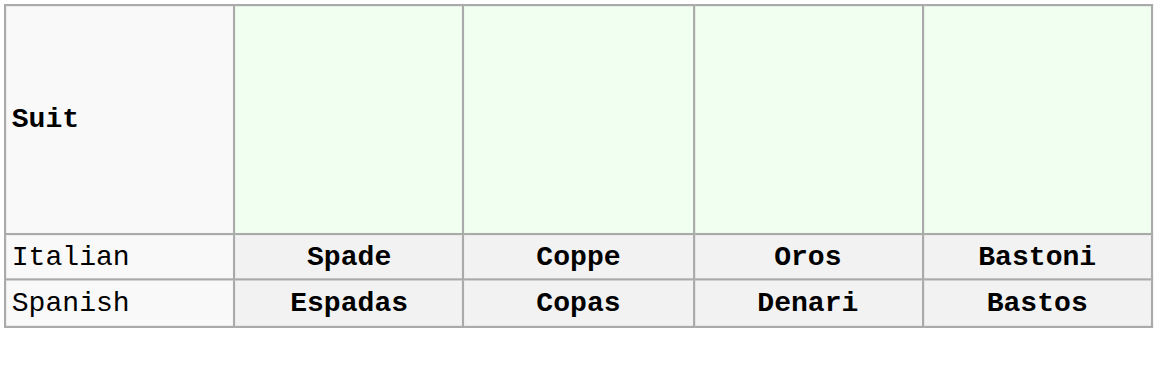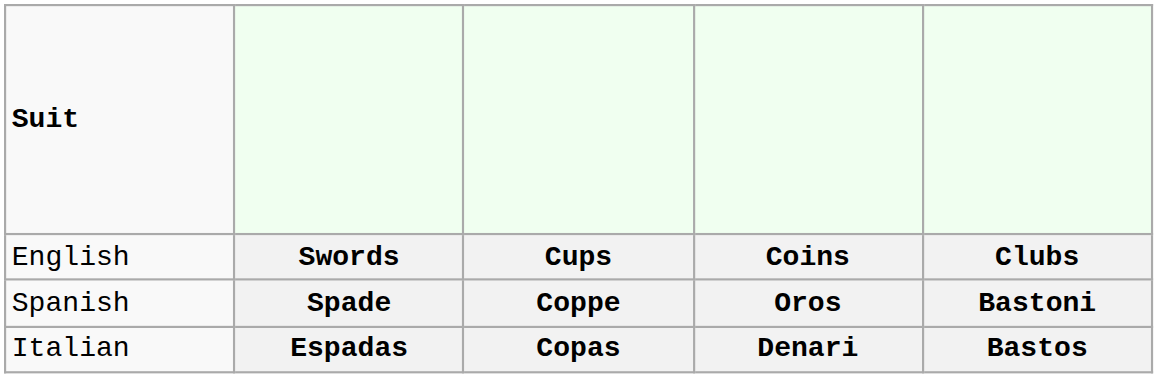+ row: English | Swords | Cups | Coins | Clubs
Spade | Suit: Italian -> Spanish
Espadas | Suit: Spanish -> Italian
